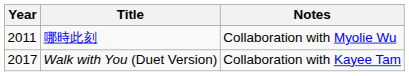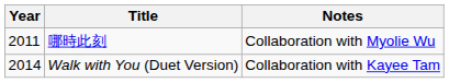Walk with You (Duet Version) | Year: 2017 -> 2014
